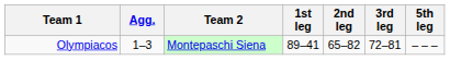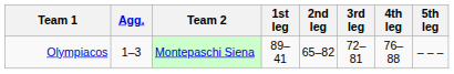+ column: 4th leg | 76–88
